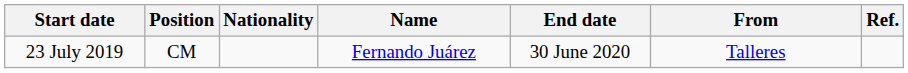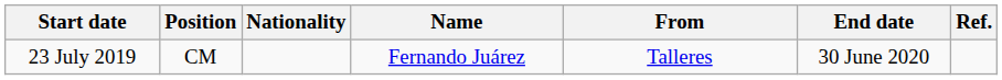columns swapped: From <-> End date
